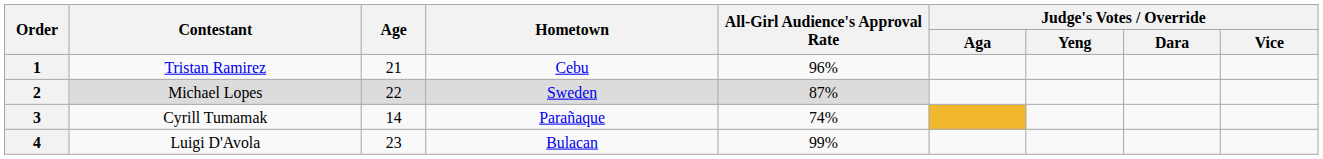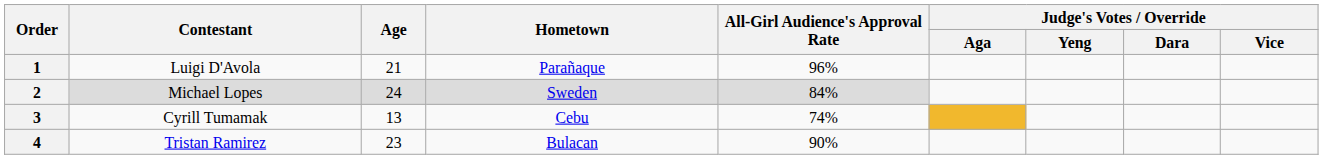1 | Contestant: Tristan Ramirez -> Luigi D'Avola
1 | Hometown: Cebu -> Parañaque
2 | Age: 22 -> 24
2 | All-Girl Audience's Approval Rate: 87% -> 84%
3 | Age: 14 -> 13
3 | Hometown: Parañaque -> Cebu
4 | Contestant: Luigi D'Avola -> Tristan Ramirez
4 | All-Girl Audience's Approval Rate: 99% -> 90%
